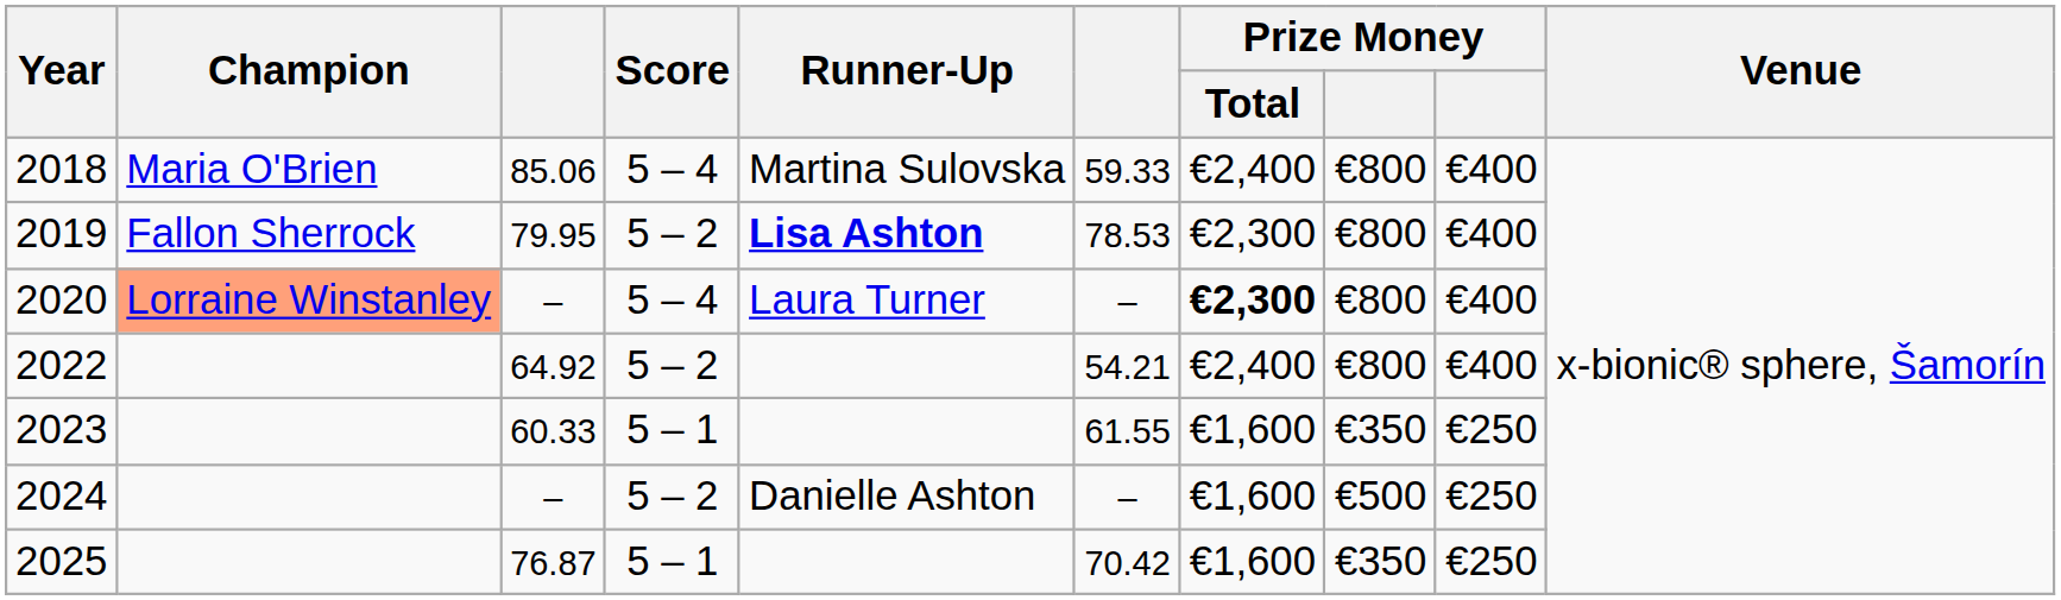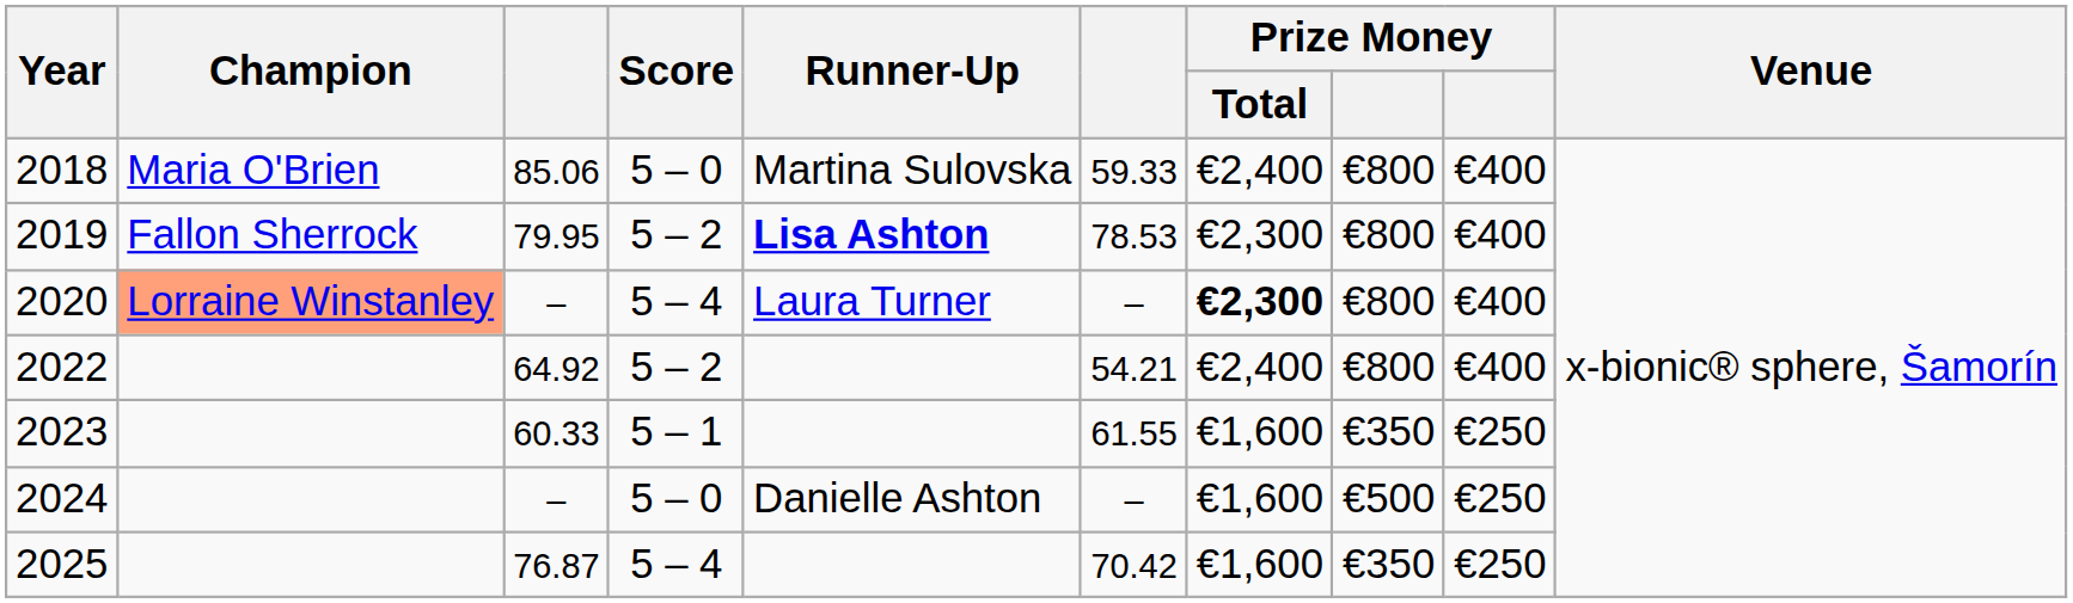2018 | Score: 5 – 4 -> 5 – 0
2024 | Score: 5 – 2 -> 5 – 0
2025 | Score: 5 – 1 -> 5 – 4
